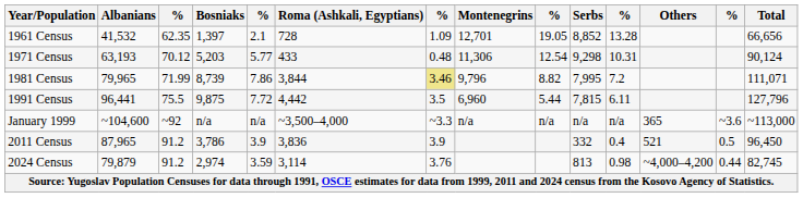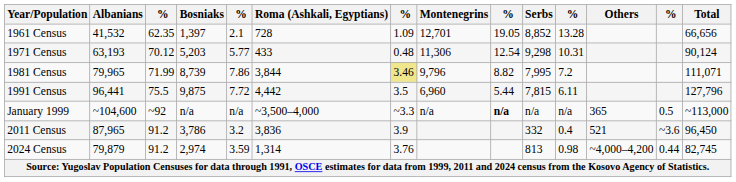January 1999 | column 9: normal -> bold
January 1999 | column 13: ~3.6 -> 0.5
2011 Census | column 5: 3.9 -> 3.2
2011 Census | column 13: 0.5 -> ~3.6
2024 Census | Roma (Ashkali, Egyptians): 3,114 -> 1,314
